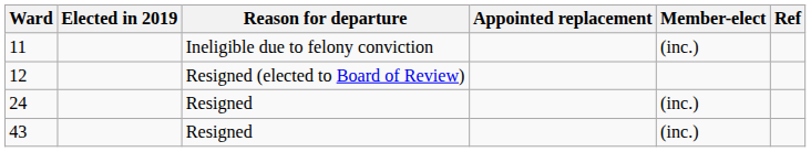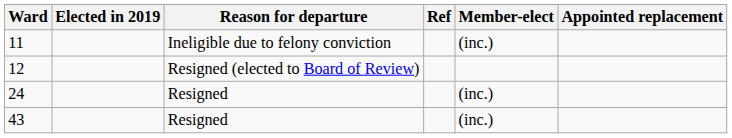columns swapped: Appointed replacement <-> Ref
